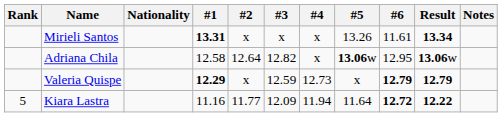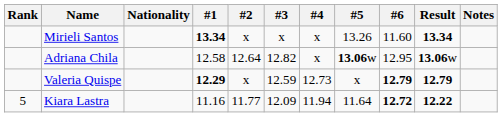Mirieli Santos | #1: 13.31 -> 13.34
Mirieli Santos | #6: 11.61 -> 11.60
